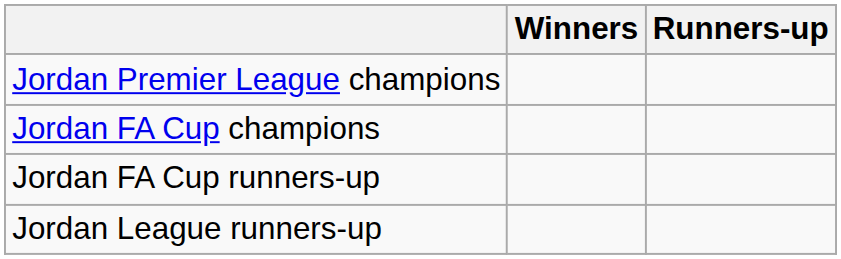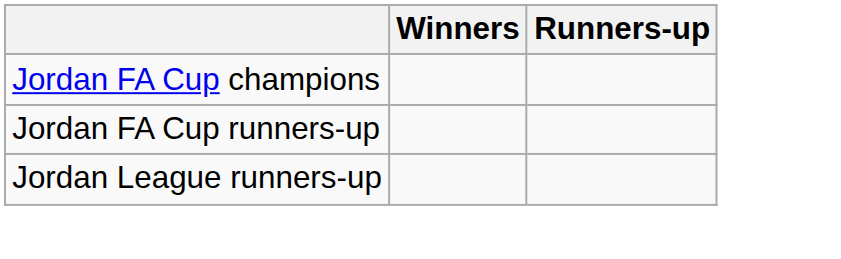- row: Jordan Premier League champions
